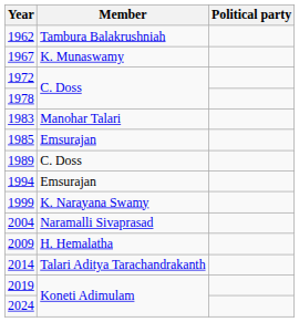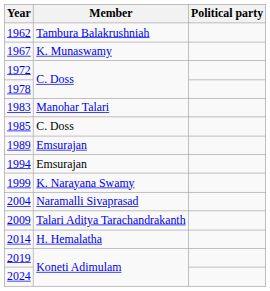1985 | Member: Emsurajan -> C. Doss
1989 | Member: C. Doss -> Emsurajan
2009 | Member: H. Hemalatha -> Talari Aditya Tarachandrakanth
2014 | Member: Talari Aditya Tarachandrakanth -> H. Hemalatha
